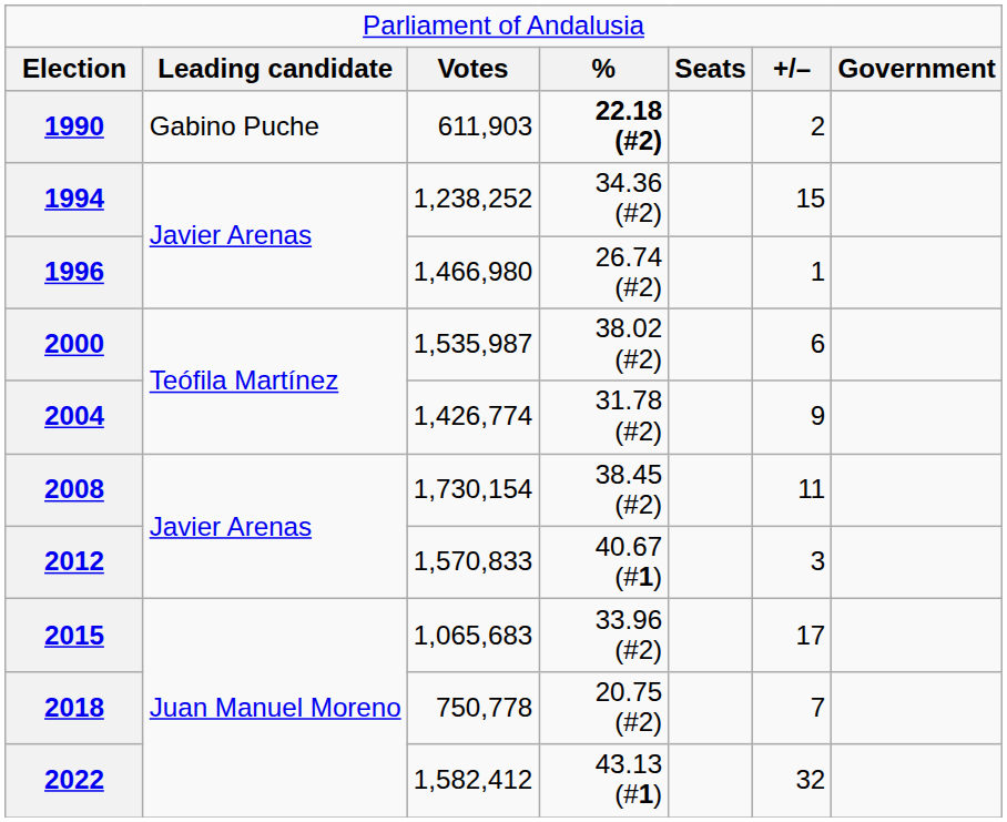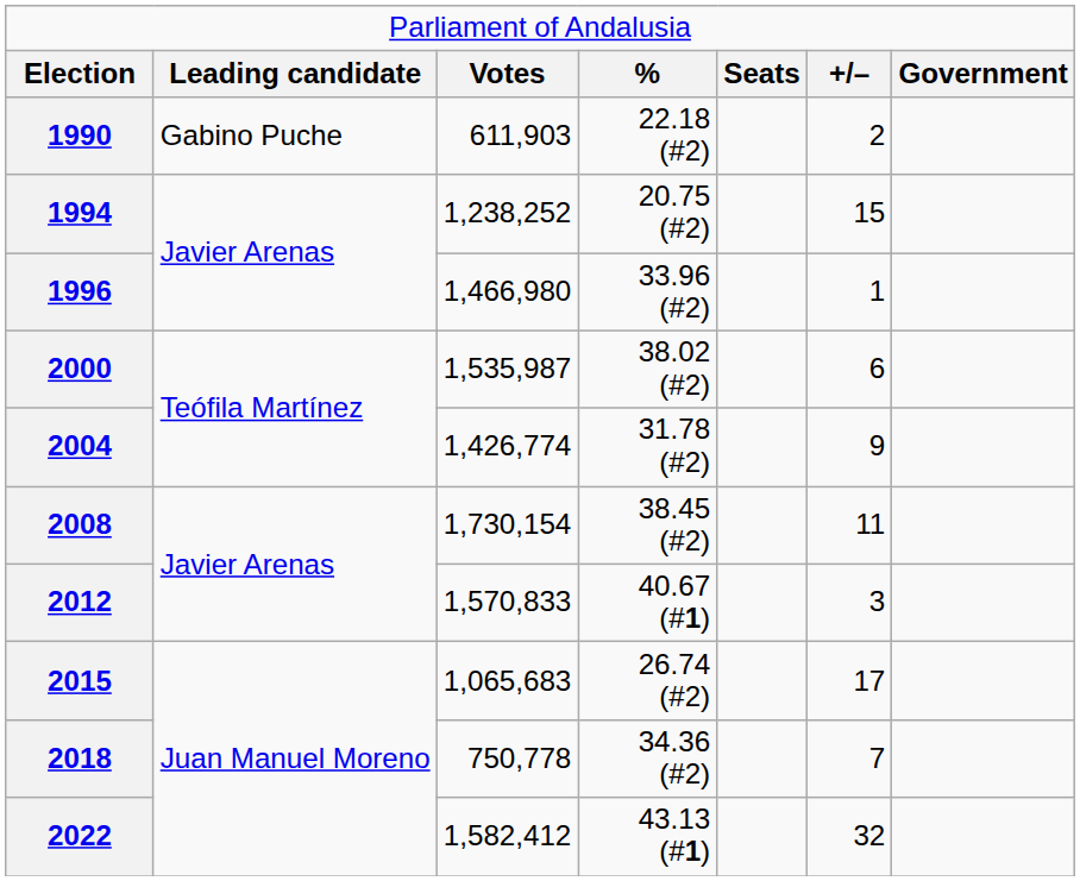1990 | column 4: bold -> normal
1994 | column 4: 34.36 (#2) -> 20.75 (#2)
1996 | column 4: 26.74 (#2) -> 33.96 (#2)
2015 | column 4: 33.96 (#2) -> 26.74 (#2)
2018 | column 4: 20.75 (#2) -> 34.36 (#2)
